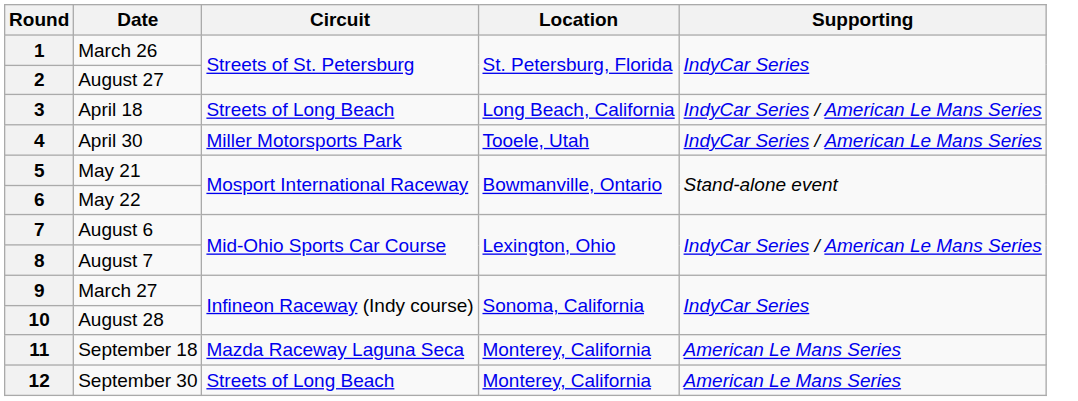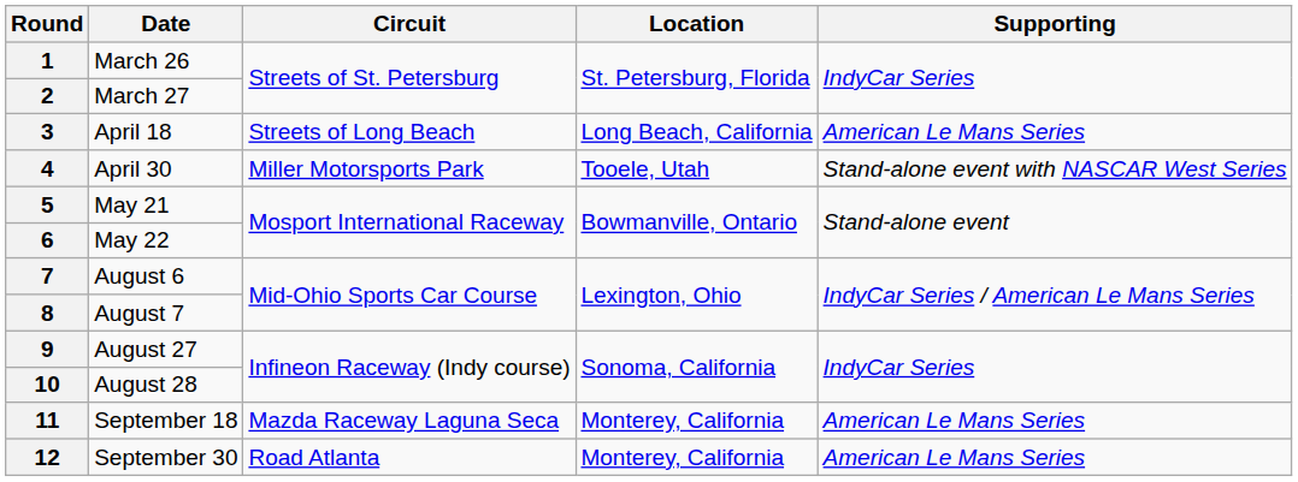2 | Date: August 27 -> March 27
3 | Supporting: IndyCar Series / American Le Mans Series -> American Le Mans Series
4 | Supporting: IndyCar Series / American Le Mans Series -> Stand-alone event with NASCAR West Series
9 | Date: March 27 -> August 27
12 | Circuit: Streets of Long Beach -> Road Atlanta
